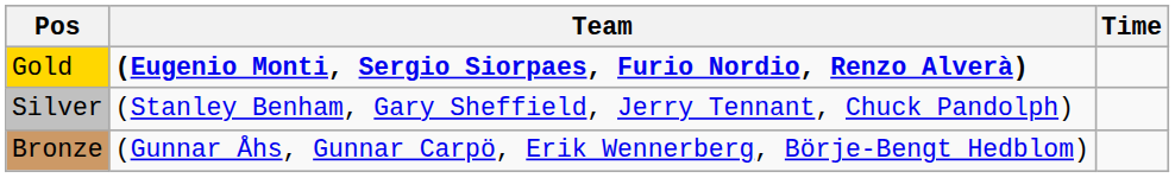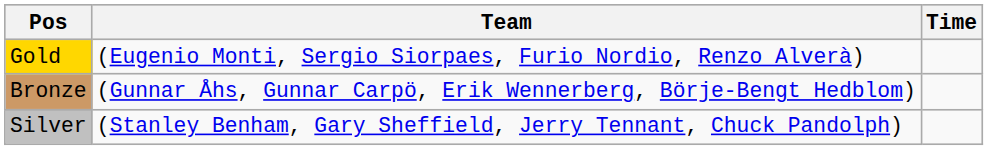Gold | Team: bold -> normal
rows swapped: Silver <-> Bronze
